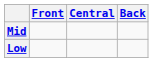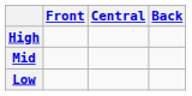+ row: High
